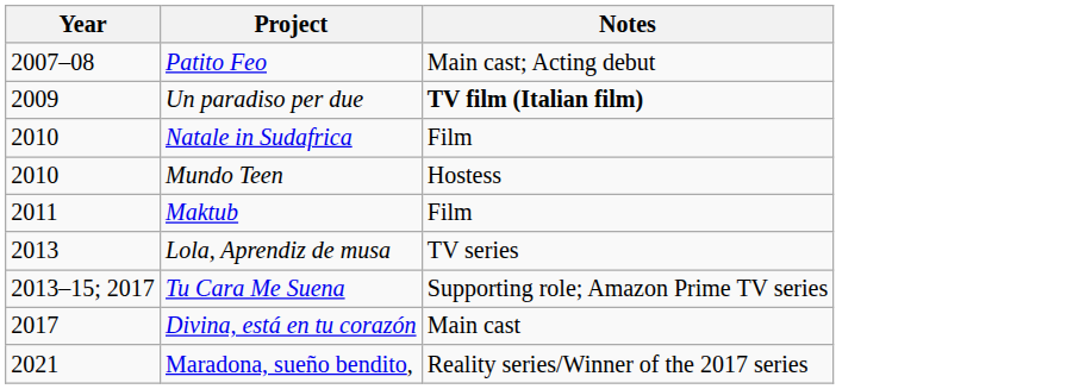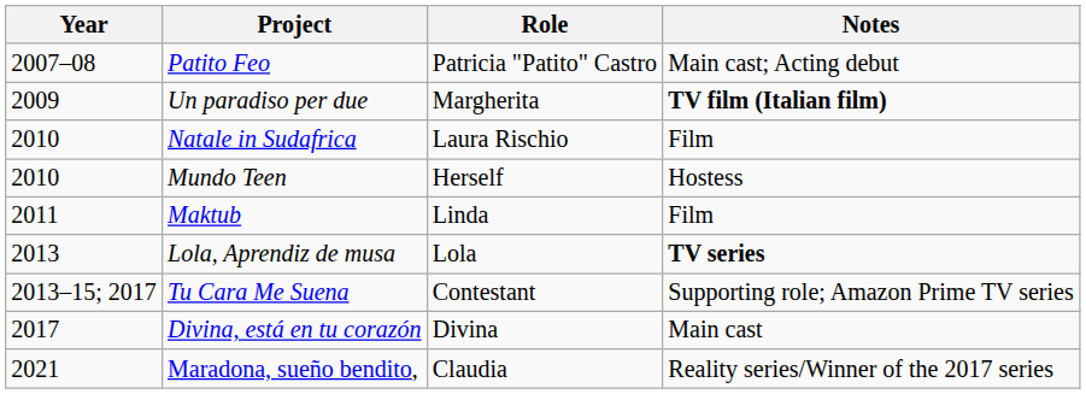+ column: Role | Patricia "Patito" Castro | Margherita | Laura Rischio | Herself | Linda | Lola | Contestant | Divina | Claudia
Lola, Aprendiz de musa | Notes: normal -> bold
